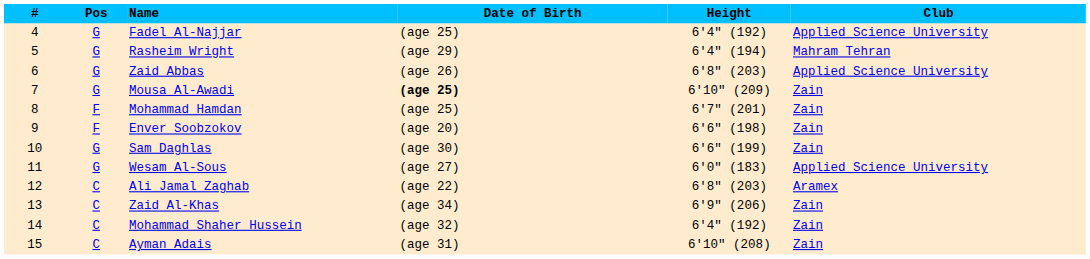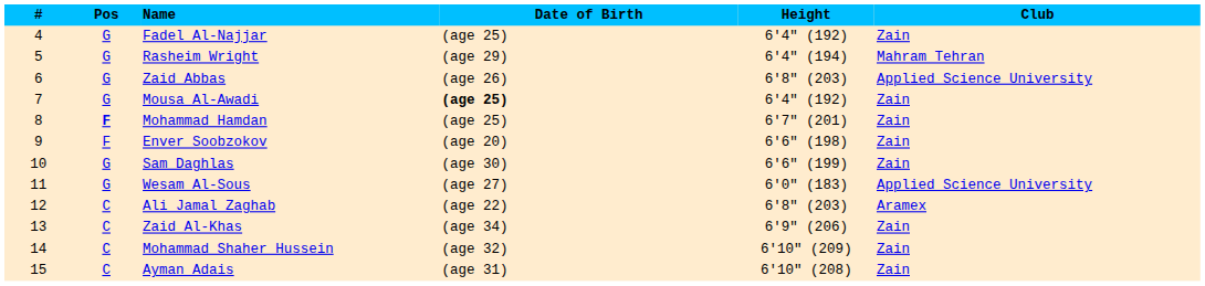Fadel Al-Najjar | Club: Applied Science University -> Zain
Mousa Al-Awadi | Height: 6'10" (209) -> 6'4" (192)
Mohammad Hamdan | Pos: normal -> bold
Mohammad Shaher Hussein | Height: 6'4" (192) -> 6'10" (209)
